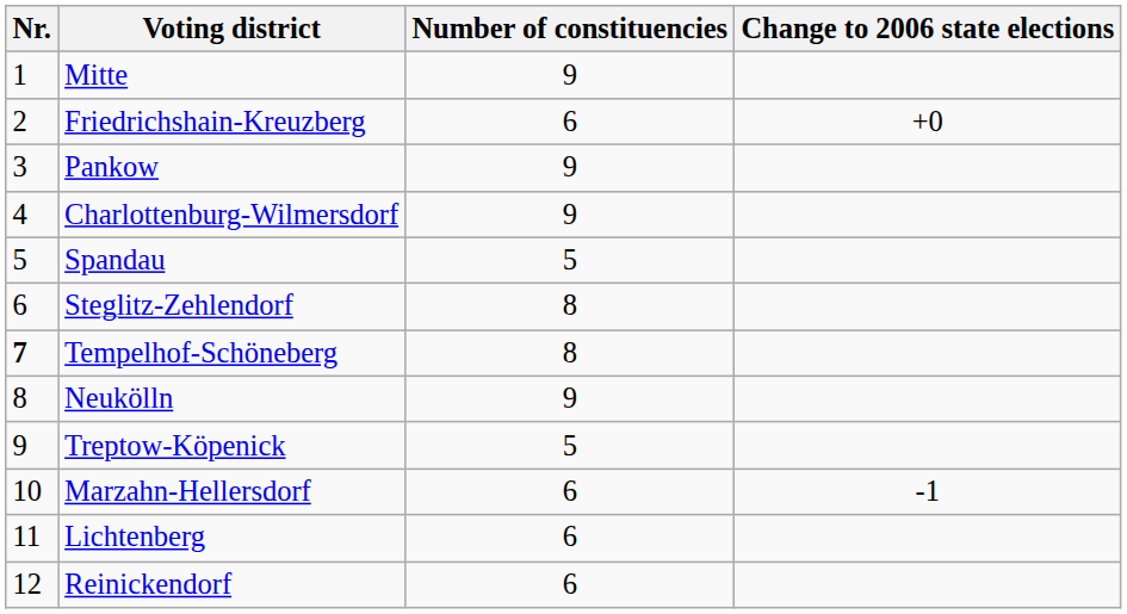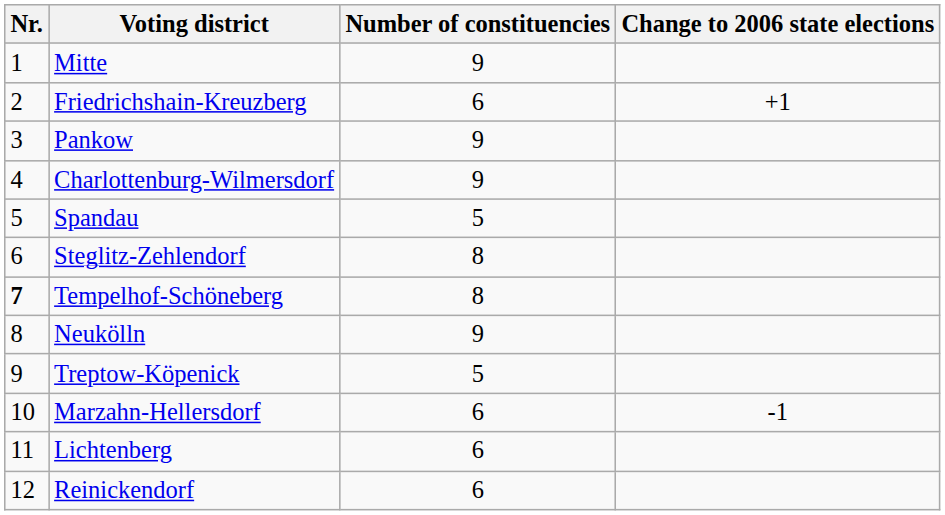Friedrichshain-Kreuzberg | Change to 2006 state elections: +0 -> +1
